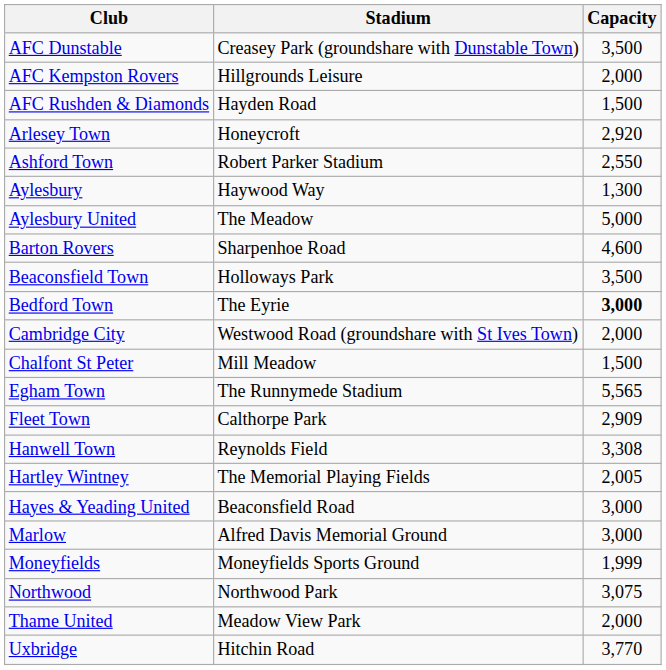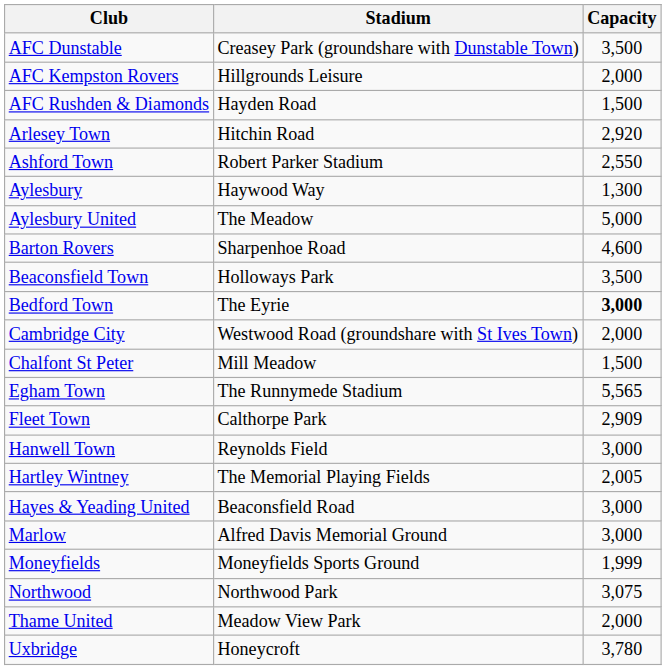Arlesey Town | Stadium: Honeycroft -> Hitchin Road
Hanwell Town | Capacity: 3,308 -> 3,000
Uxbridge | Stadium: Hitchin Road -> Honeycroft
Uxbridge | Capacity: 3,770 -> 3,780
